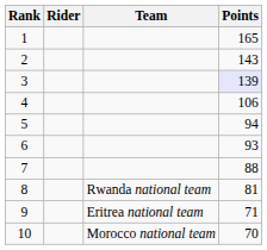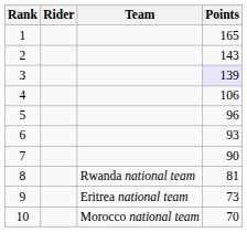5 | Points: 94 -> 96
7 | Points: 88 -> 90
9 | Points: 71 -> 73
